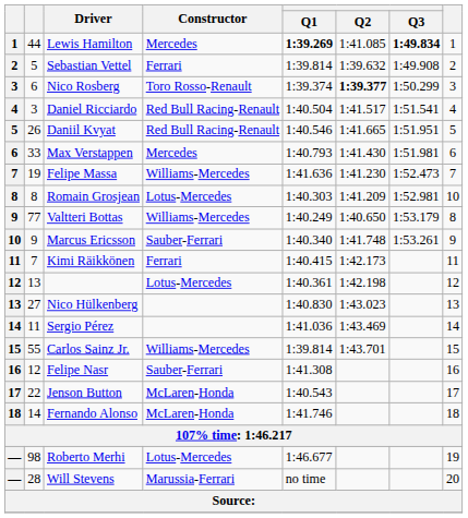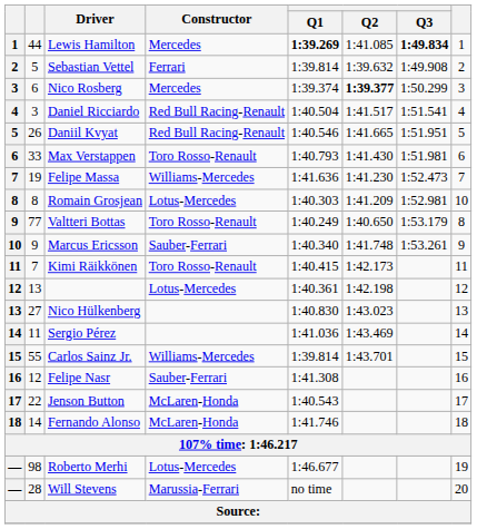Nico Rosberg | Constructor: Toro Rosso-Renault -> Mercedes
Max Verstappen | Constructor: Mercedes -> Toro Rosso-Renault
Valtteri Bottas | Constructor: Williams-Mercedes -> Toro Rosso-Renault
Kimi Räikkönen | Constructor: Ferrari -> Toro Rosso-Renault
